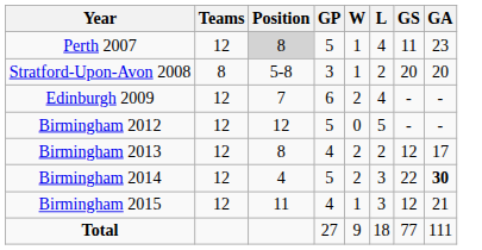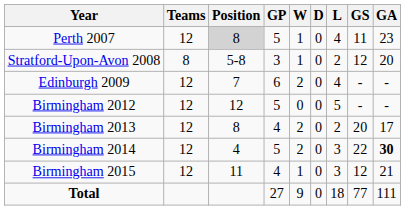+ column: D | 0 | 0 | 0 | 0 | 0 | 0 | 0 | 0
Stratford-Upon-Avon 2008 | GS: 20 -> 12
Birmingham 2013 | GS: 12 -> 20
